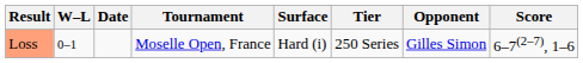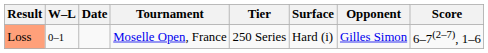columns swapped: Tier <-> Surface
